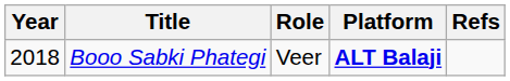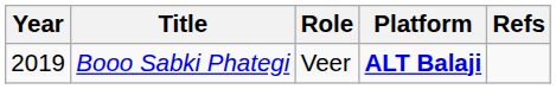Booo Sabki Phategi | Year: 2018 -> 2019
